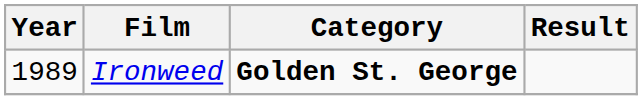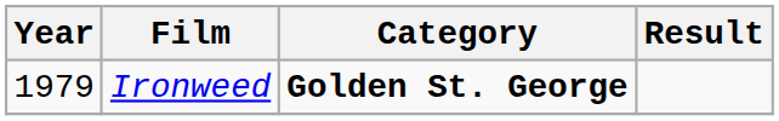Ironweed | Year: 1989 -> 1979
